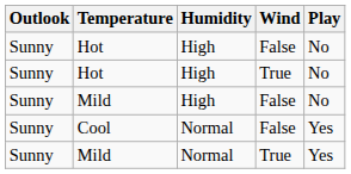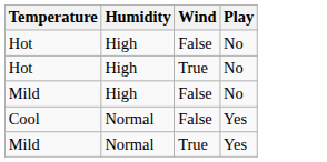- column: Outlook | Sunny | Sunny | Sunny | Sunny | Sunny
